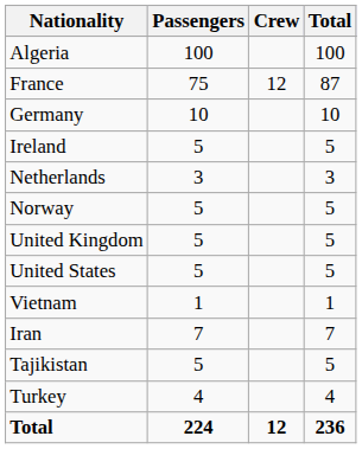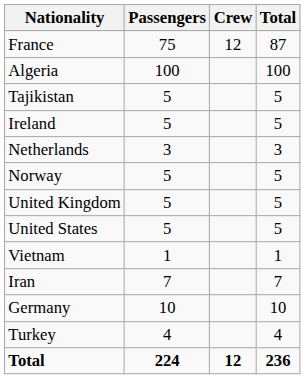rows swapped: Algeria <-> France
rows swapped: Germany <-> Tajikistan
